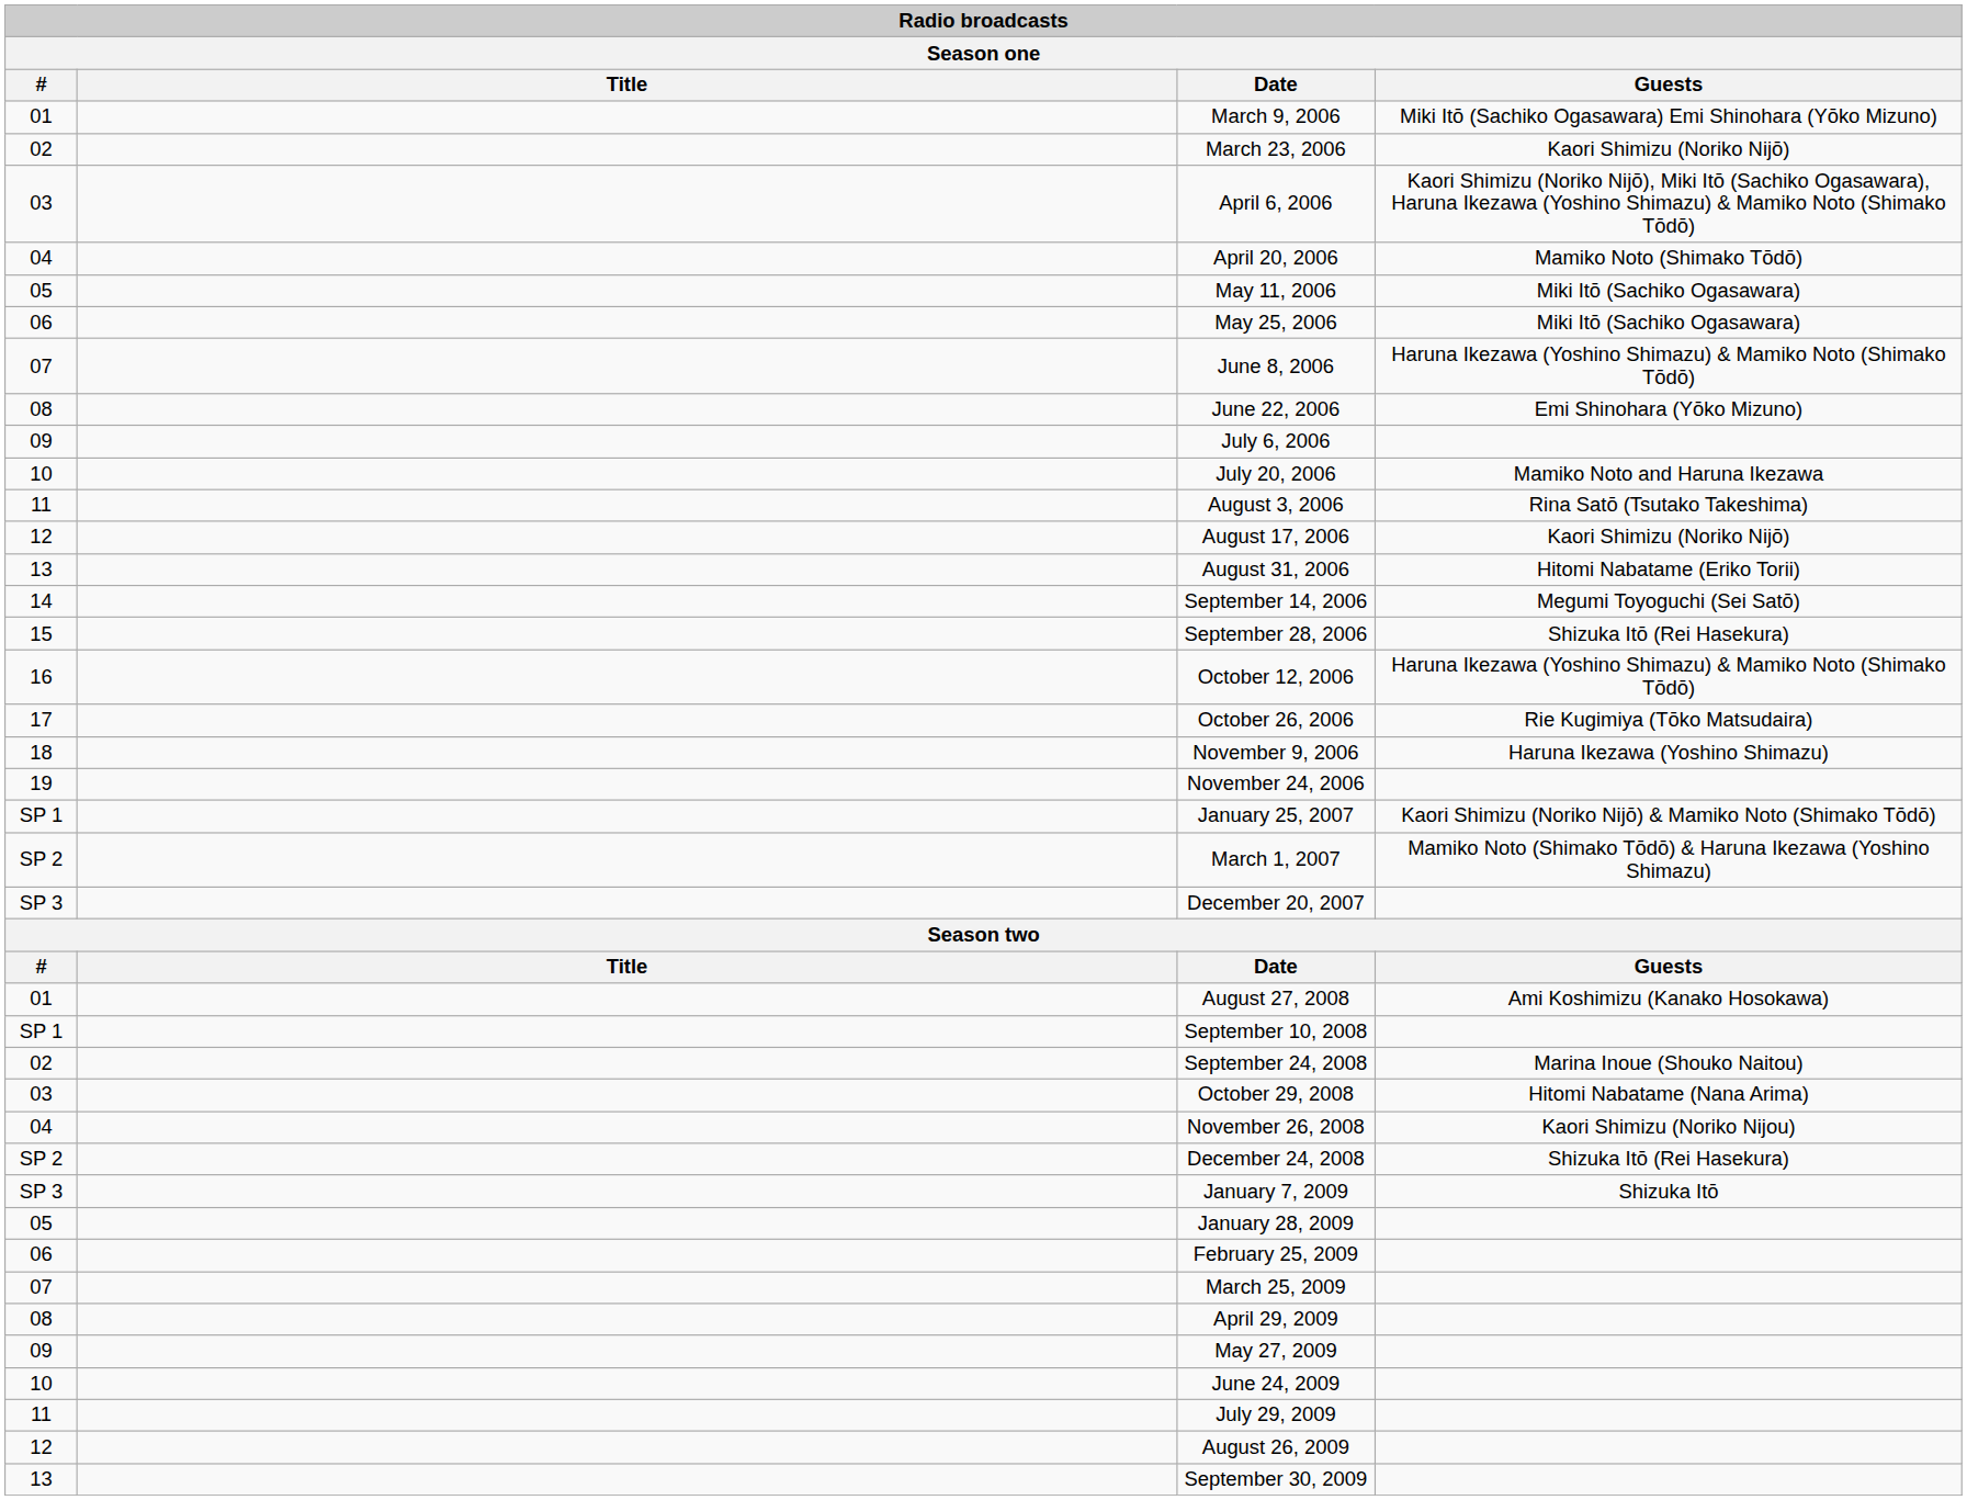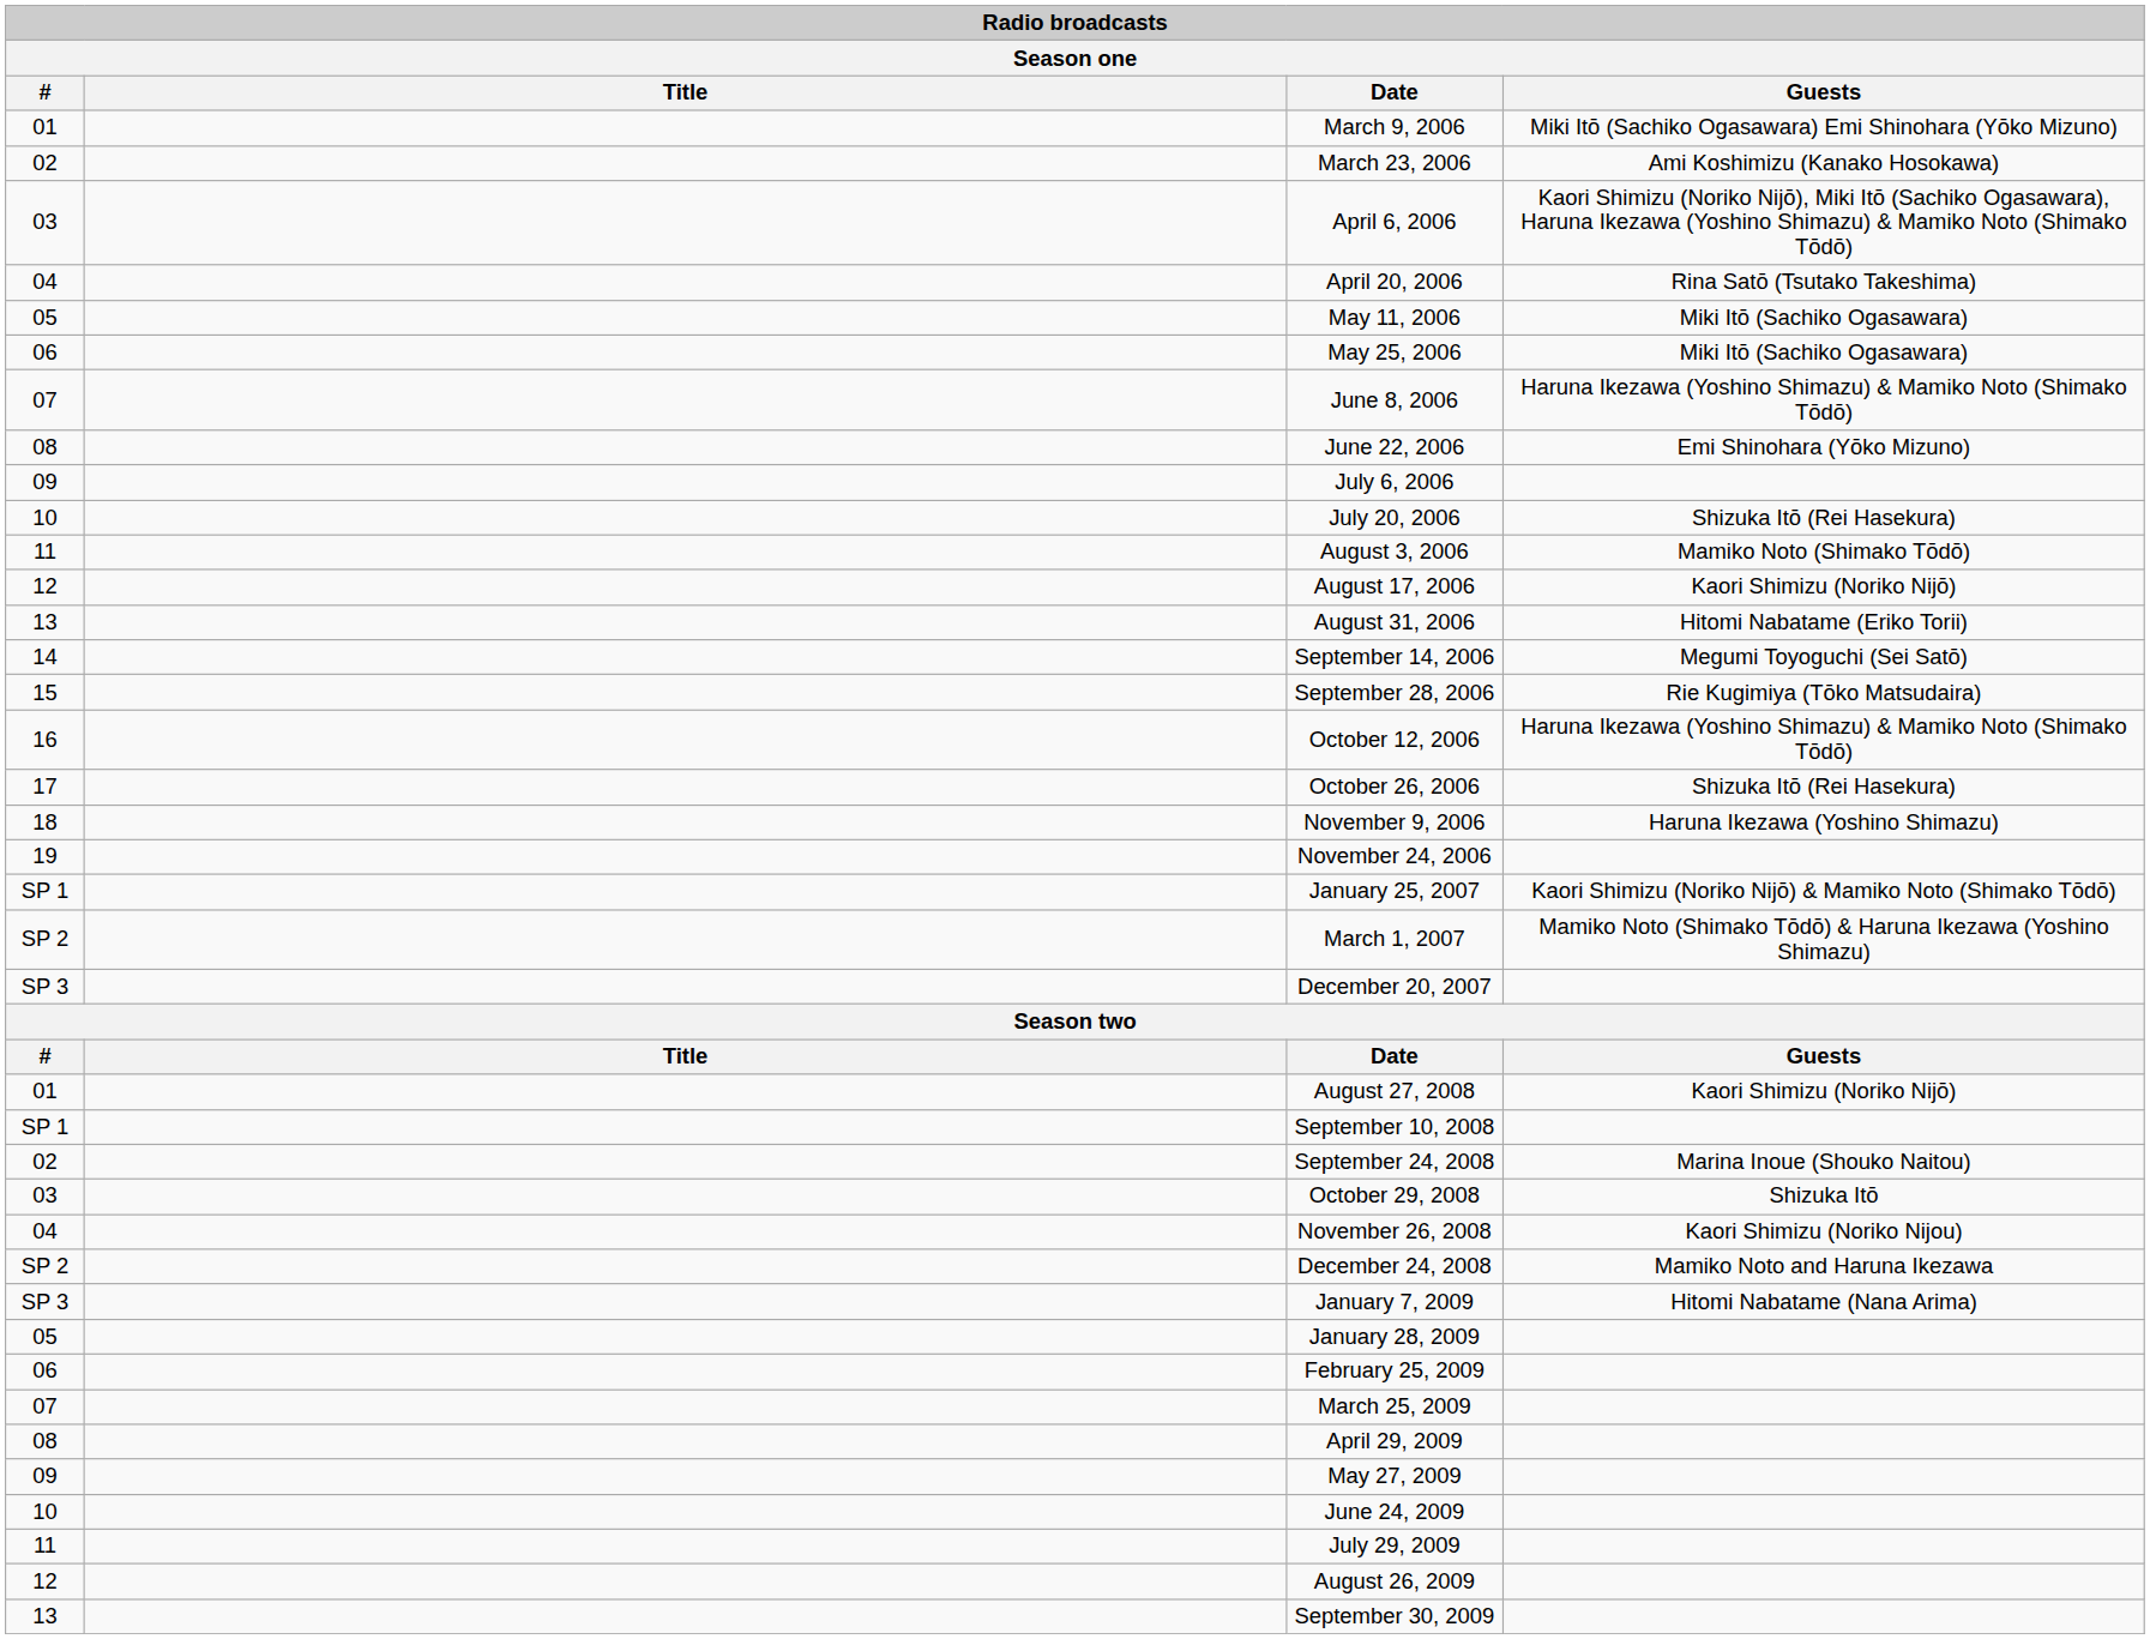March 23, 2006 | Guests: Kaori Shimizu (Noriko Nijō) -> Ami Koshimizu (Kanako Hosokawa)
April 20, 2006 | Guests: Mamiko Noto (Shimako Tōdō) -> Rina Satō (Tsutako Takeshima)
July 20, 2006 | Guests: Mamiko Noto and Haruna Ikezawa -> Shizuka Itō (Rei Hasekura)
August 3, 2006 | Guests: Rina Satō (Tsutako Takeshima) -> Mamiko Noto (Shimako Tōdō)
September 28, 2006 | Guests: Shizuka Itō (Rei Hasekura) -> Rie Kugimiya (Tōko Matsudaira)
October 26, 2006 | Guests: Rie Kugimiya (Tōko Matsudaira) -> Shizuka Itō (Rei Hasekura)
August 27, 2008 | Guests: Ami Koshimizu (Kanako Hosokawa) -> Kaori Shimizu (Noriko Nijō)
October 29, 2008 | Guests: Hitomi Nabatame (Nana Arima) -> Shizuka Itō
December 24, 2008 | Guests: Shizuka Itō (Rei Hasekura) -> Mamiko Noto and Haruna Ikezawa
January 7, 2009 | Guests: Shizuka Itō -> Hitomi Nabatame (Nana Arima)
